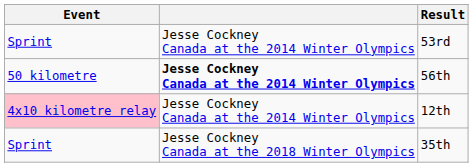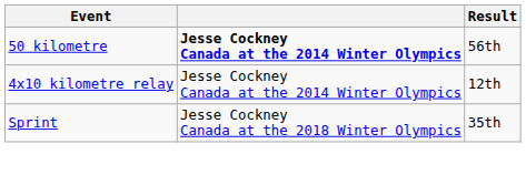- row: Sprint | Jesse Cockney Canada at the 2014 Winter Olympics | 53rd
12th | Event: pink background -> no background
